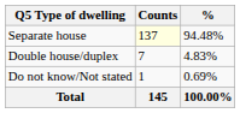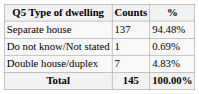Separate house | Counts: lightyellow background -> no background
rows swapped: Double house/duplex <-> Do not know/Not stated
